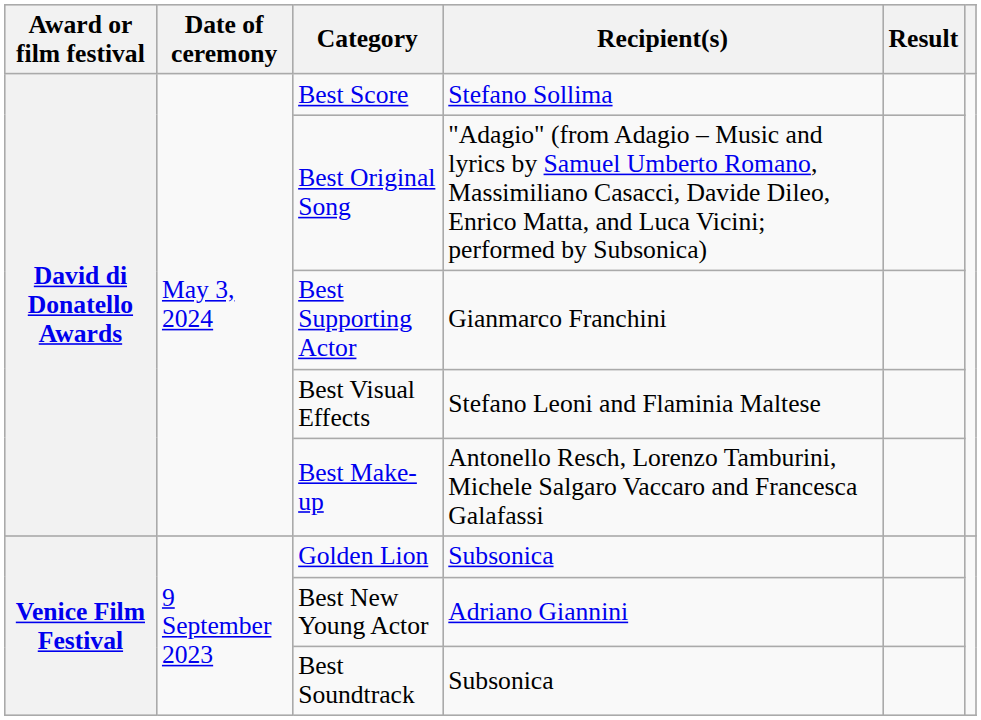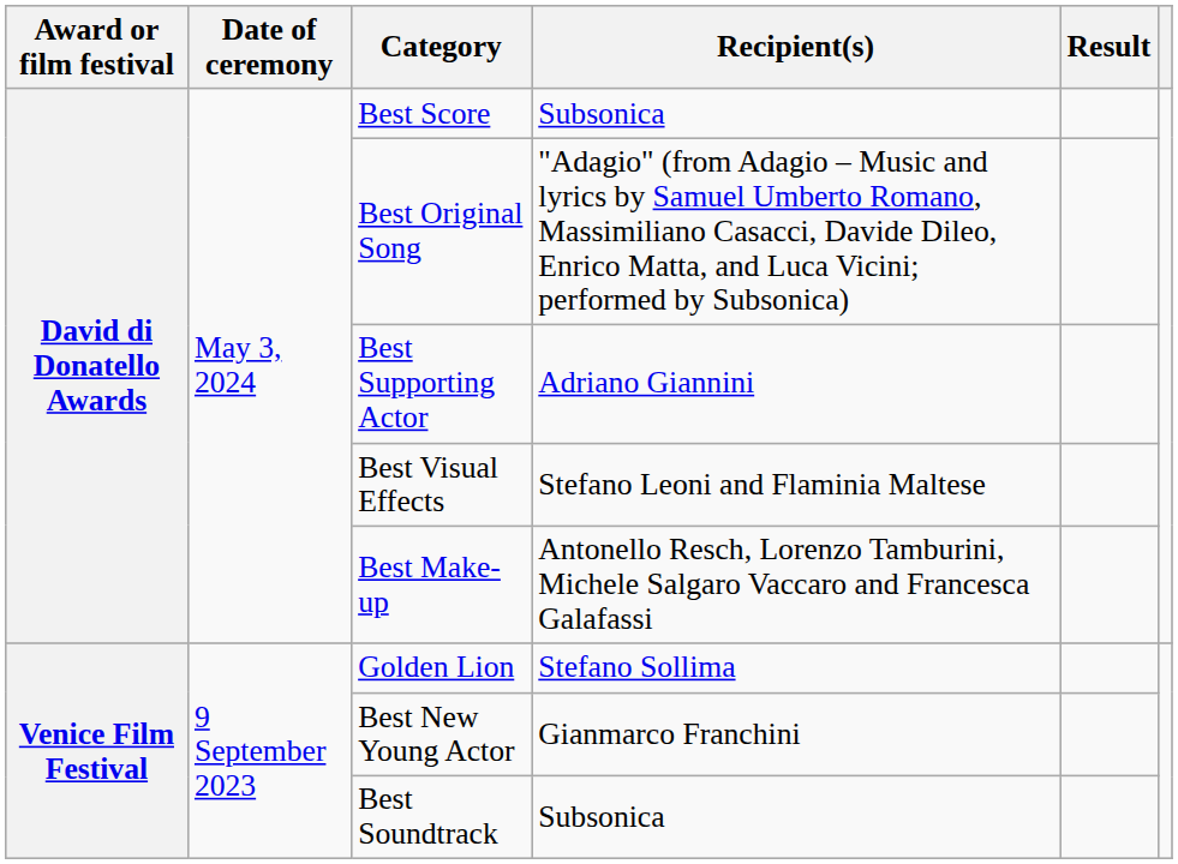Best Score | Recipient(s): Stefano Sollima -> Subsonica
Best Supporting Actor | Recipient(s): Gianmarco Franchini -> Adriano Giannini
Golden Lion | Recipient(s): Subsonica -> Stefano Sollima
Best New Young Actor | Recipient(s): Adriano Giannini -> Gianmarco Franchini
